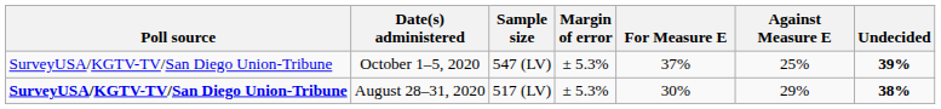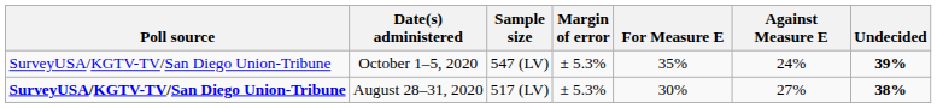October 1–5, 2020 | For Measure E: 37% -> 35%
October 1–5, 2020 | Against Measure E: 25% -> 24%
August 28–31, 2020 | Against Measure E: 29% -> 27%
